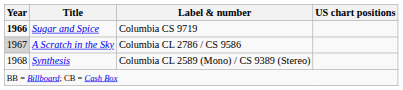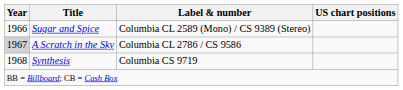Sugar and Spice | Year: bold -> normal
Sugar and Spice | Label & number: Columbia CS 9719 -> Columbia CL 2589 (Mono) / CS 9389 (Stereo)
Synthesis | Label & number: Columbia CL 2589 (Mono) / CS 9389 (Stereo) -> Columbia CS 9719
